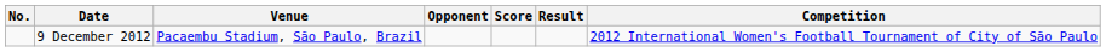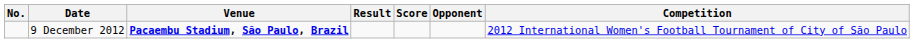columns swapped: Opponent <-> Result
9 December 2012 | Venue: normal -> bold
